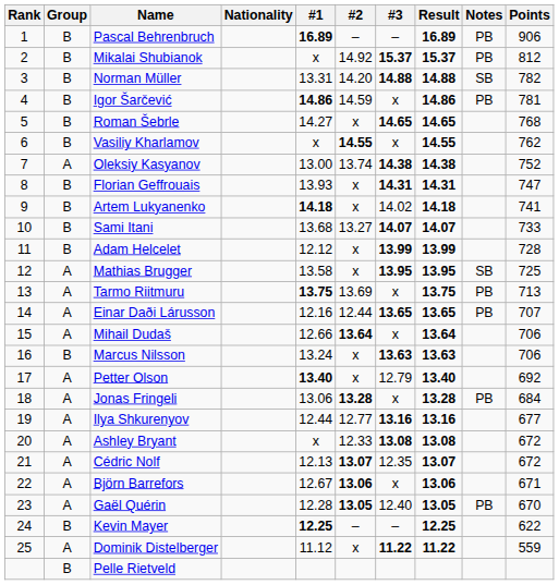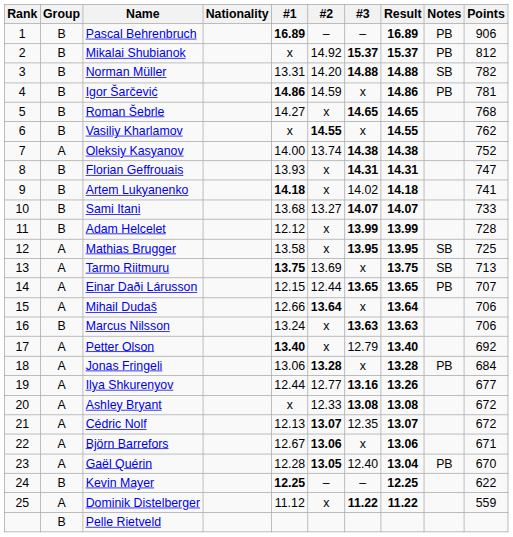Oleksiy Kasyanov | #1: 13.00 -> 14.00
Tarmo Riitmuru | Notes: PB -> SB
Einar Daði Lárusson | #1: 12.16 -> 12.15
Ilya Shkurenyov | Result: 13.16 -> 13.26
Gaël Quérin | Result: 13.05 -> 13.04
